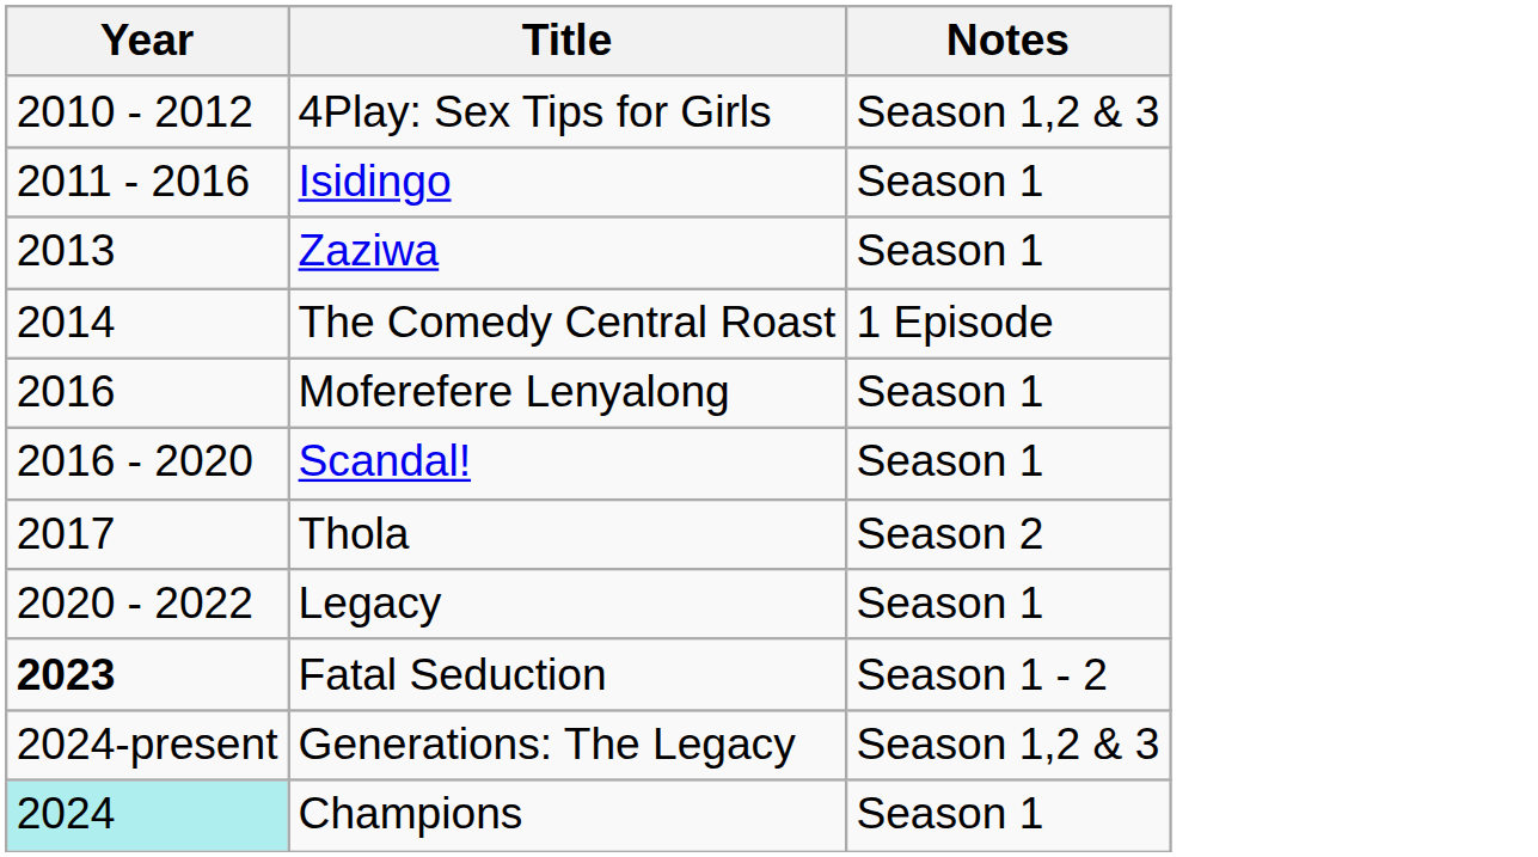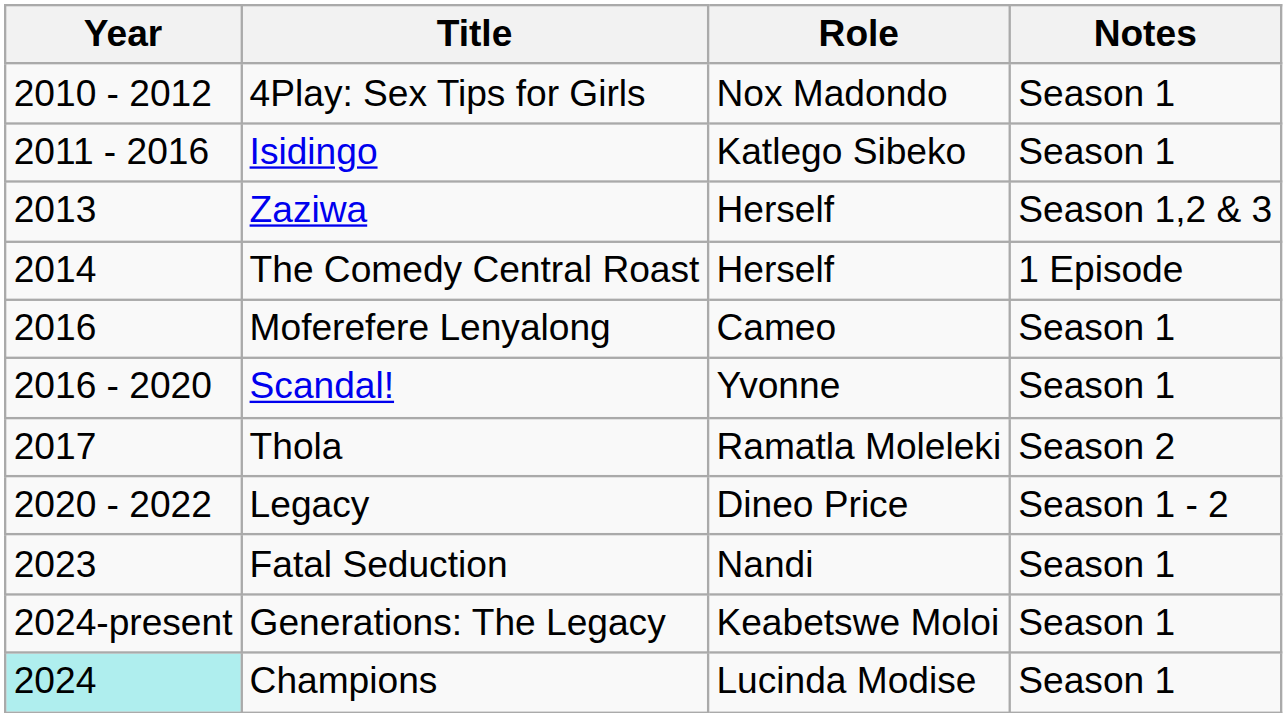+ column: Role | Nox Madondo | Katlego Sibeko | Herself | Herself | Cameo | Yvonne | Ramatla Moleleki | Dineo Price | Nandi | Keabetswe Moloi | Lucinda Modise
4Play: Sex Tips for Girls | Notes: Season 1,2 & 3 -> Season 1
Zaziwa | Notes: Season 1 -> Season 1,2 & 3
Legacy | Notes: Season 1 -> Season 1 - 2
Fatal Seduction | Year: bold -> normal
Fatal Seduction | Notes: Season 1 - 2 -> Season 1
Generations: The Legacy | Notes: Season 1,2 & 3 -> Season 1
